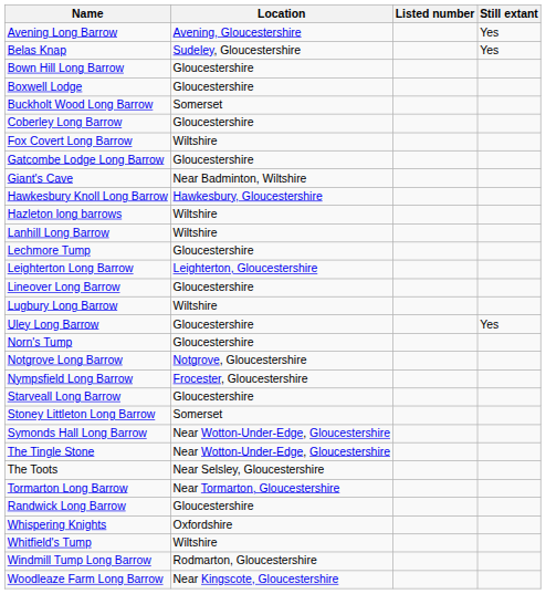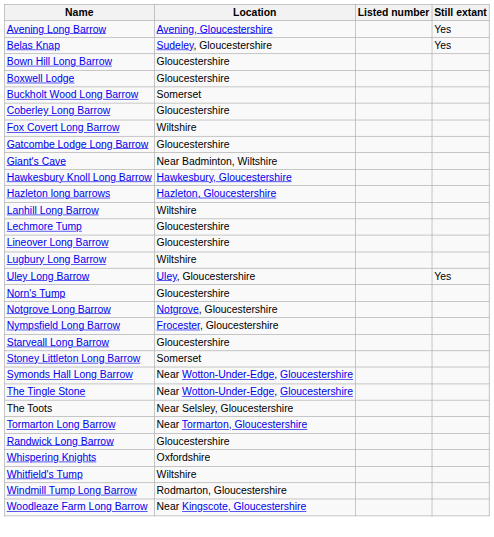Hazleton long barrows | Location: Wiltshire -> Hazleton, Gloucestershire
- row: Leighterton Long Barrow | Leighterton, Gloucestershire
Uley Long Barrow | Location: Gloucestershire -> Uley, Gloucestershire
